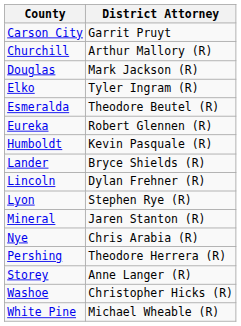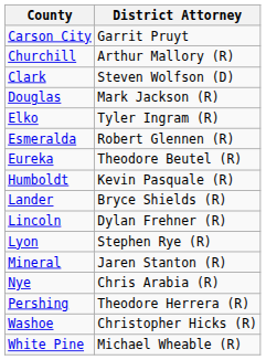+ row: Clark | Steven Wolfson (D)
Esmeralda | District Attorney: Theodore Beutel (R) -> Robert Glennen (R)
Eureka | District Attorney: Robert Glennen (R) -> Theodore Beutel (R)
- row: Storey | Anne Langer (R)
